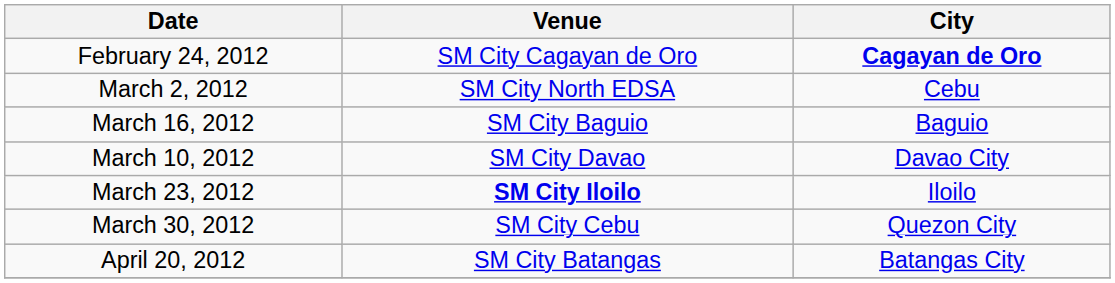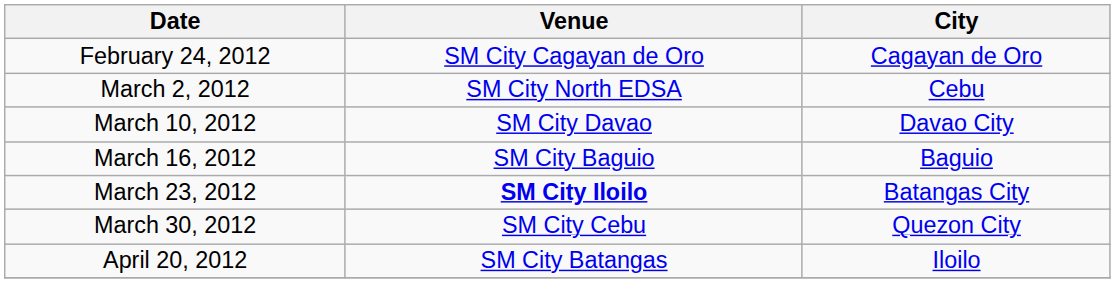February 24, 2012 | City: bold -> normal
rows swapped: March 10, 2012 <-> March 16, 2012
March 23, 2012 | City: Iloilo -> Batangas City
April 20, 2012 | City: Batangas City -> Iloilo
